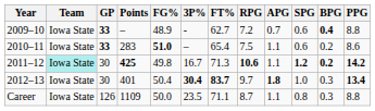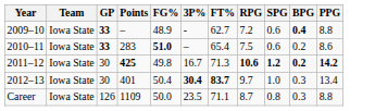- column: APG | 0.7 | 1.1 | 1.1 | 1.8 | 1.1
2011–12 | Team: paleturquoise background -> no background
2012–13 | PPG: bold -> normal
